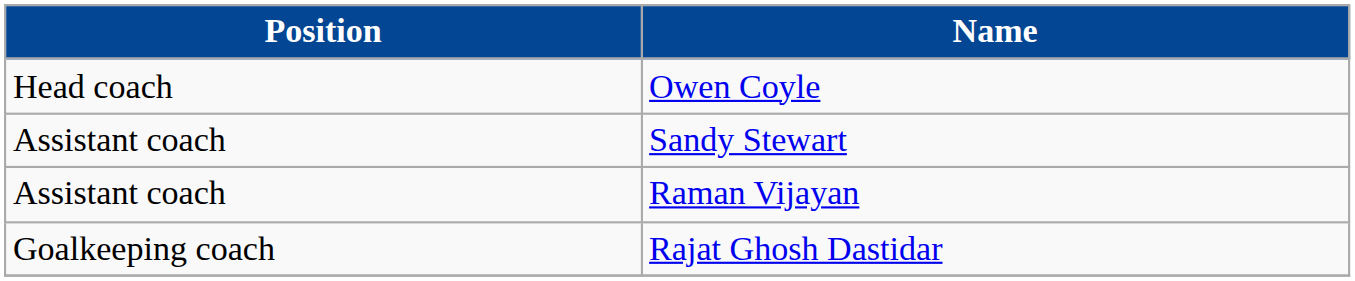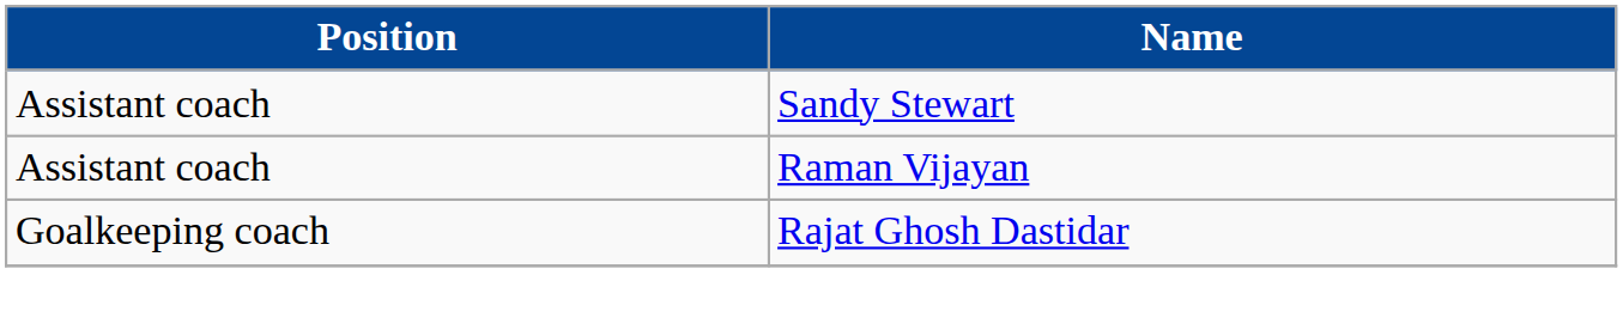- row: Head coach | Owen Coyle
